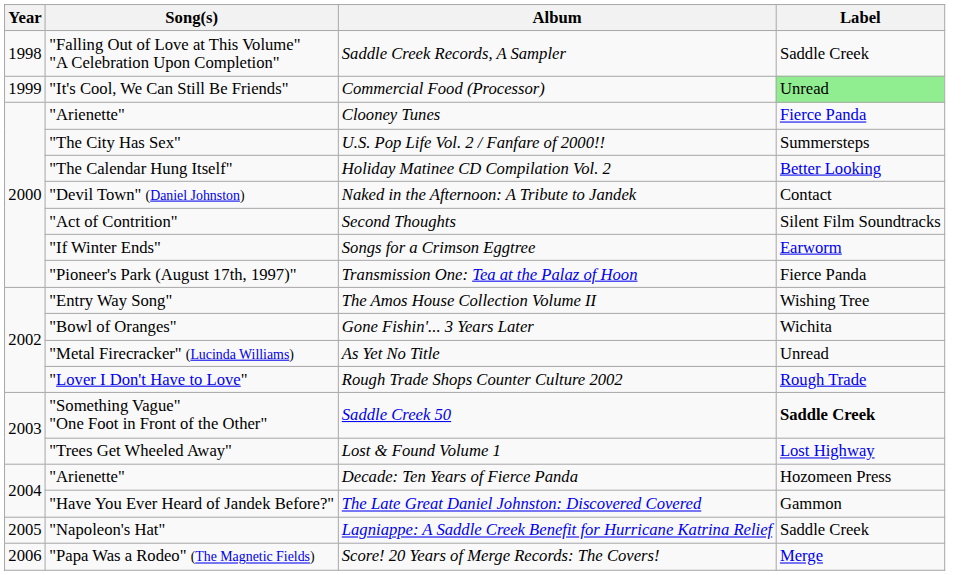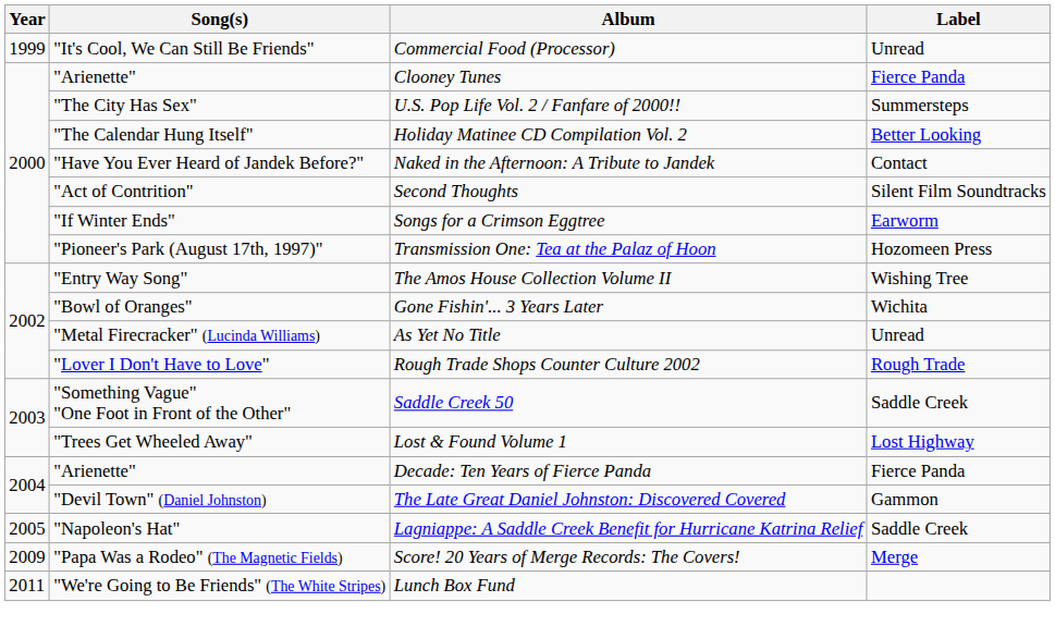- row: 1998 | "Falling Out of Love at This Volume" "A Celebration Upon Completion" | Saddle Creek Records, A Sampler | Saddle Creek
Commercial Food (Processor) | Label: lightgreen background -> no background
Naked in the Afternoon: A Tribute to Jandek | Song(s): "Devil Town" (Daniel Johnston) -> "Have You Ever Heard of Jandek Before?"
Transmission One: Tea at the Palaz of Hoon | Label: Fierce Panda -> Hozomeen Press
Saddle Creek 50 | Label: bold -> normal
Decade: Ten Years of Fierce Panda | Label: Hozomeen Press -> Fierce Panda
The Late Great Daniel Johnston: Discovered Covered | Song(s): "Have You Ever Heard of Jandek Before?" -> "Devil Town" (Daniel Johnston)
Score! 20 Years of Merge Records: The Covers! | Year: 2006 -> 2009
+ row: 2011 | "We're Going to Be Friends" (The White Stripes) | Lunch Box Fund
